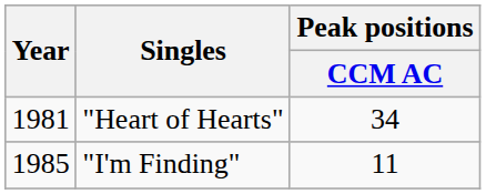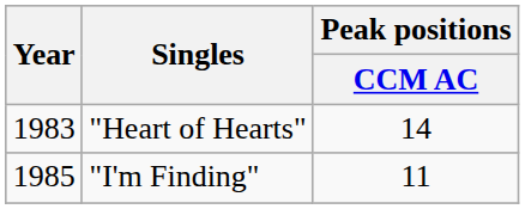"Heart of Hearts" | Year: 1981 -> 1983
"Heart of Hearts" | Peak positions / CCM AC: 34 -> 14
